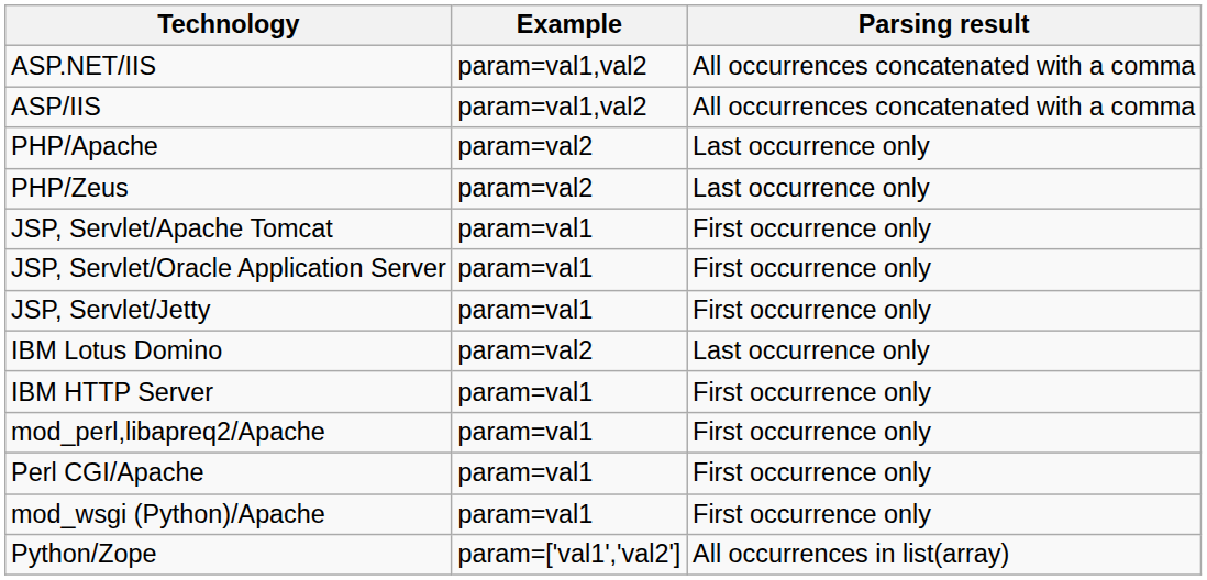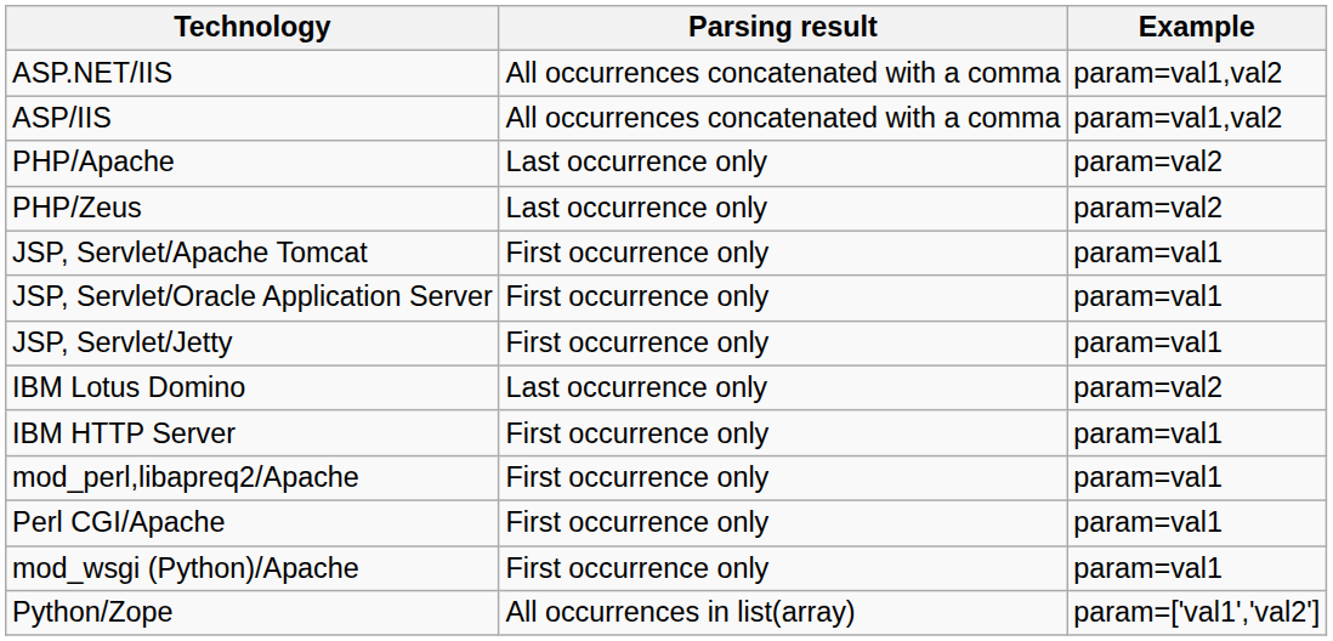columns swapped: Parsing result <-> Example
